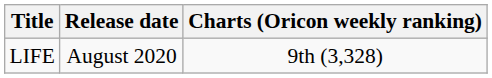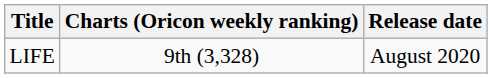columns swapped: Release date <-> Charts (Oricon weekly ranking)
